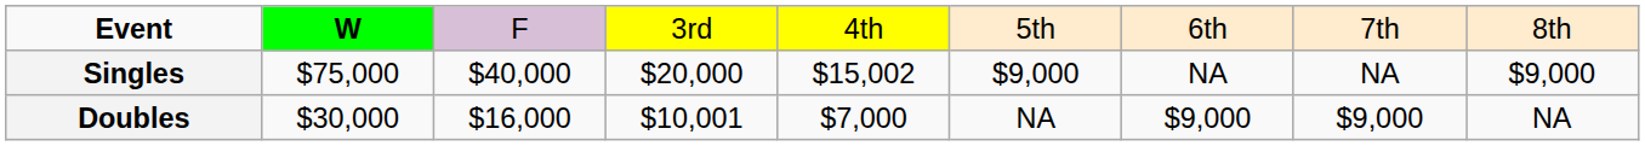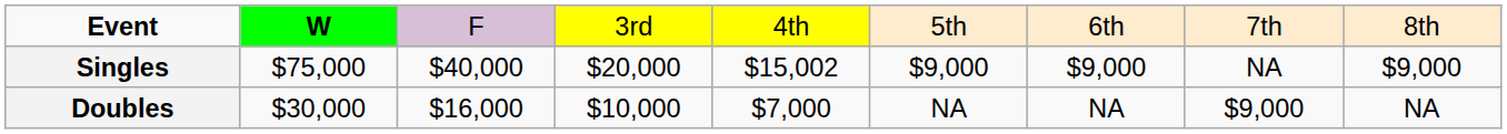Singles | column 7: NA -> $9,000
Doubles | column 4: $10,001 -> $10,000
Doubles | column 7: $9,000 -> NA
